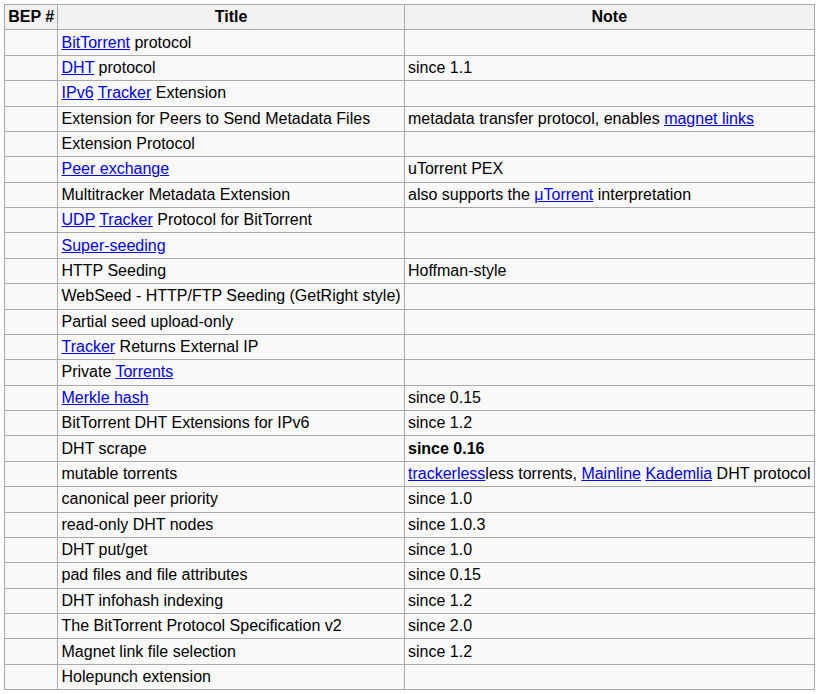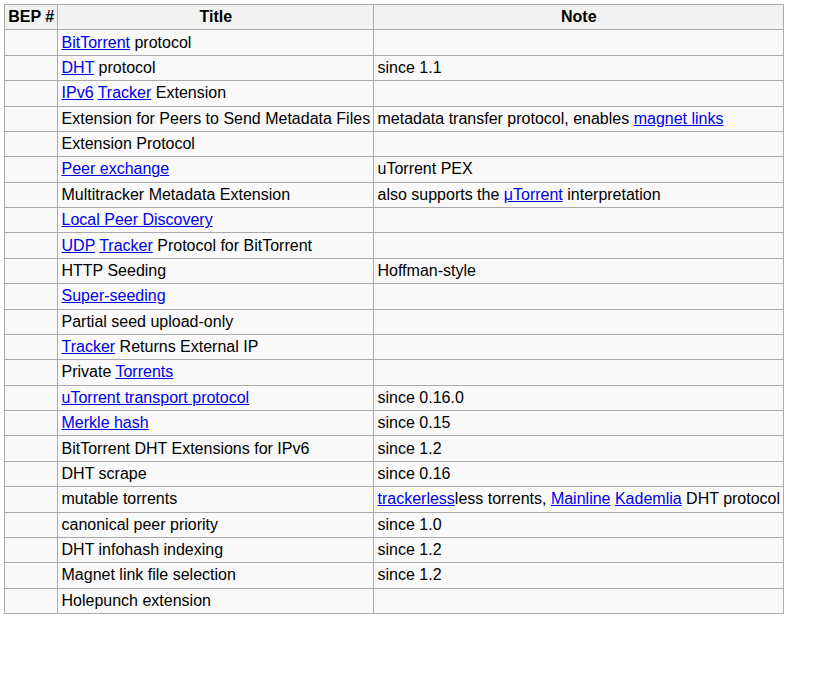+ row: Local Peer Discovery
rows swapped: Super-seeding <-> HTTP Seeding
- row: WebSeed - HTTP/FTP Seeding (GetRight style)
+ row: uTorrent transport protocol | since 0.16.0
DHT scrape | Note: bold -> normal
- row: read-only DHT nodes | since 1.0.3
- row: DHT put/get | since 1.0
- row: pad files and file attributes | since 0.15
- row: The BitTorrent Protocol Specification v2 | since 2.0
